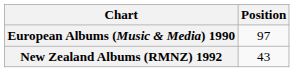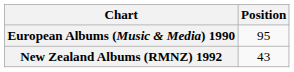European Albums (Music & Media) 1990 | Position: 97 -> 95
